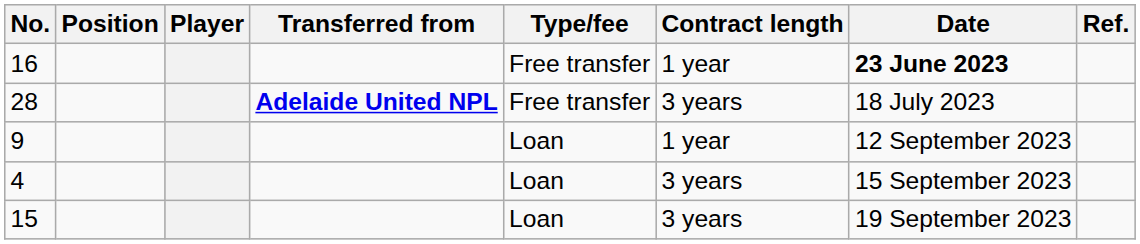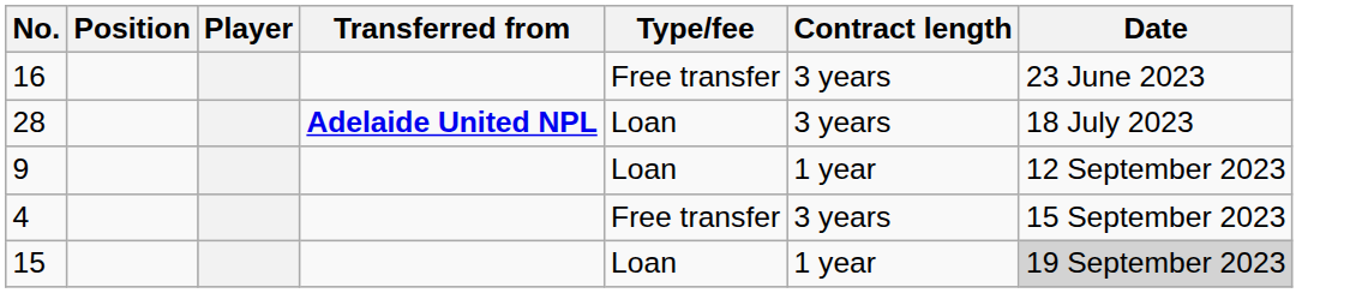- column: Ref.
16 | Contract length: 1 year -> 3 years
16 | Date: bold -> normal
28 | Type/fee: Free transfer -> Loan
4 | Type/fee: Loan -> Free transfer
15 | Contract length: 3 years -> 1 year
15 | Date: no background -> lightgrey background
